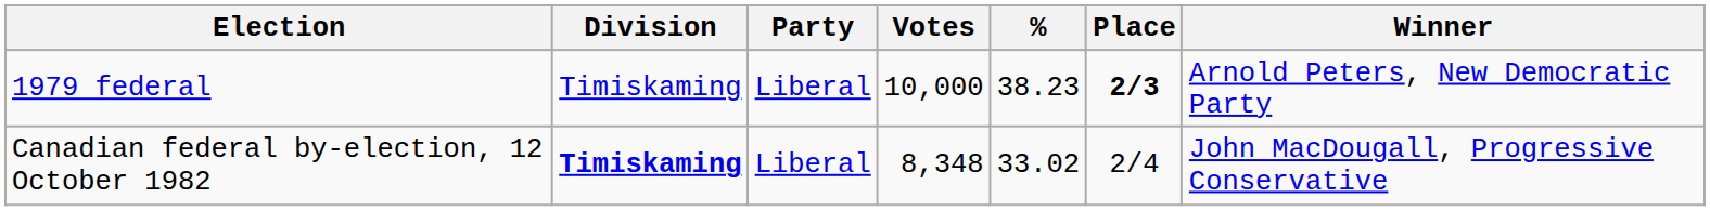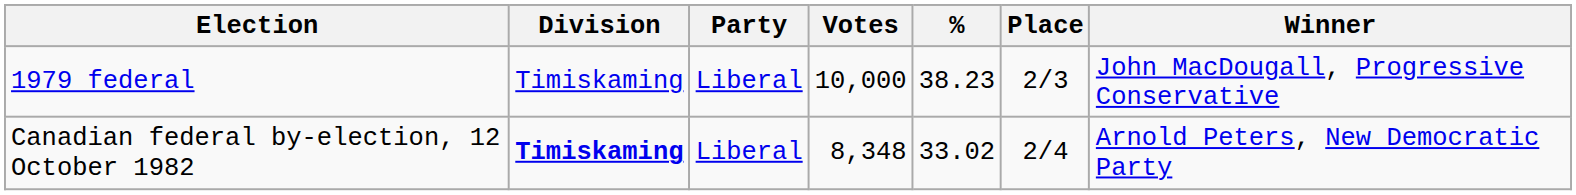1979 federal | Place: bold -> normal
1979 federal | Winner: Arnold Peters, New Democratic Party -> John MacDougall, Progressive Conservative
Canadian federal by-election, 12 October 1982 | Winner: John MacDougall, Progressive Conservative -> Arnold Peters, New Democratic Party
